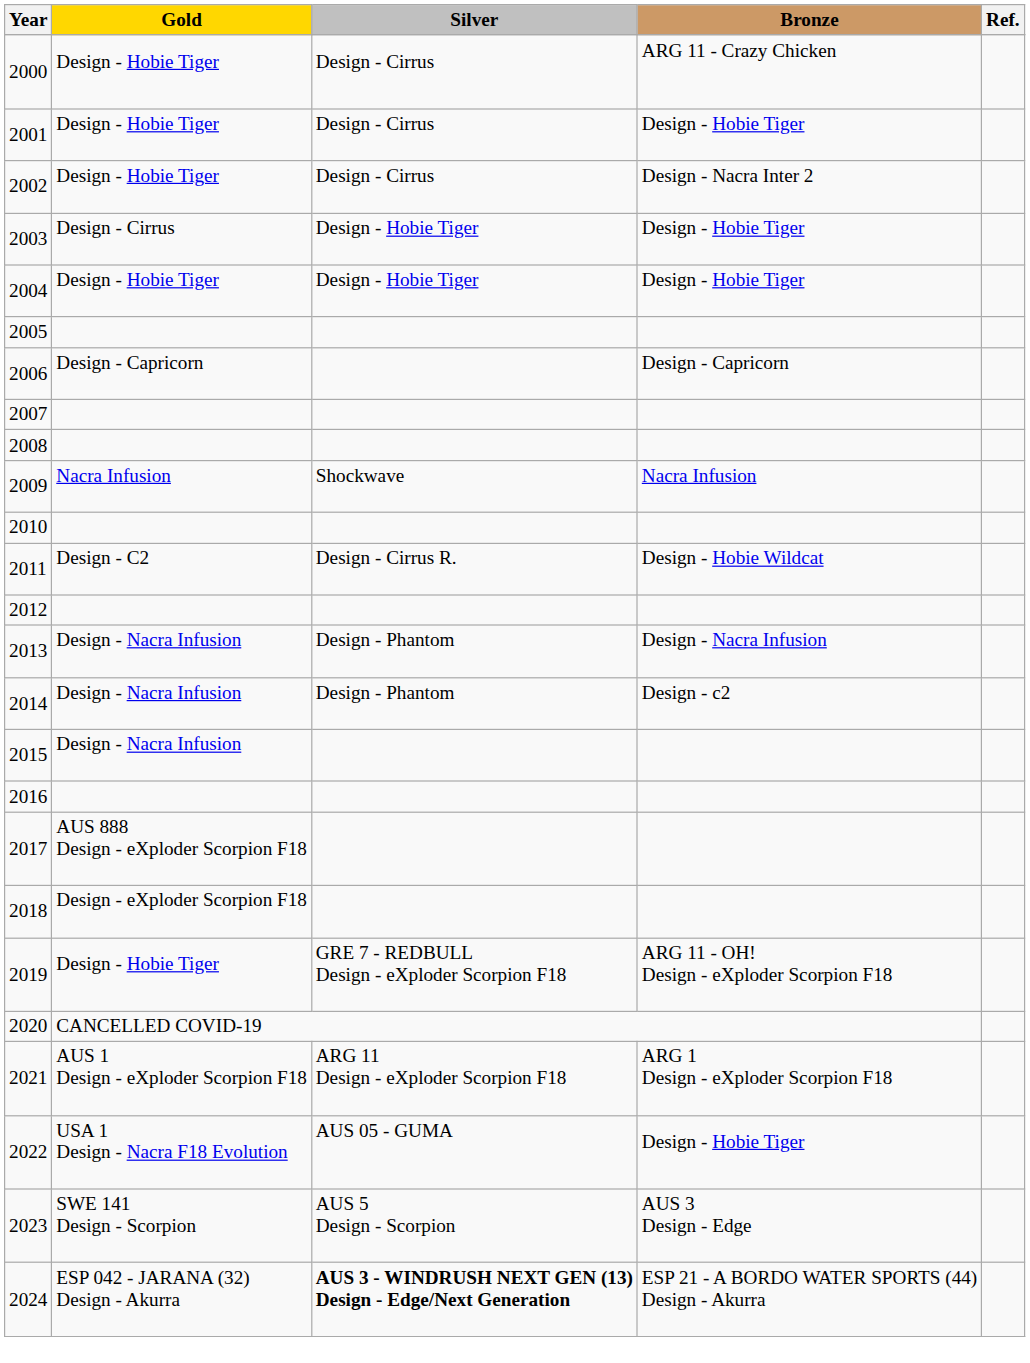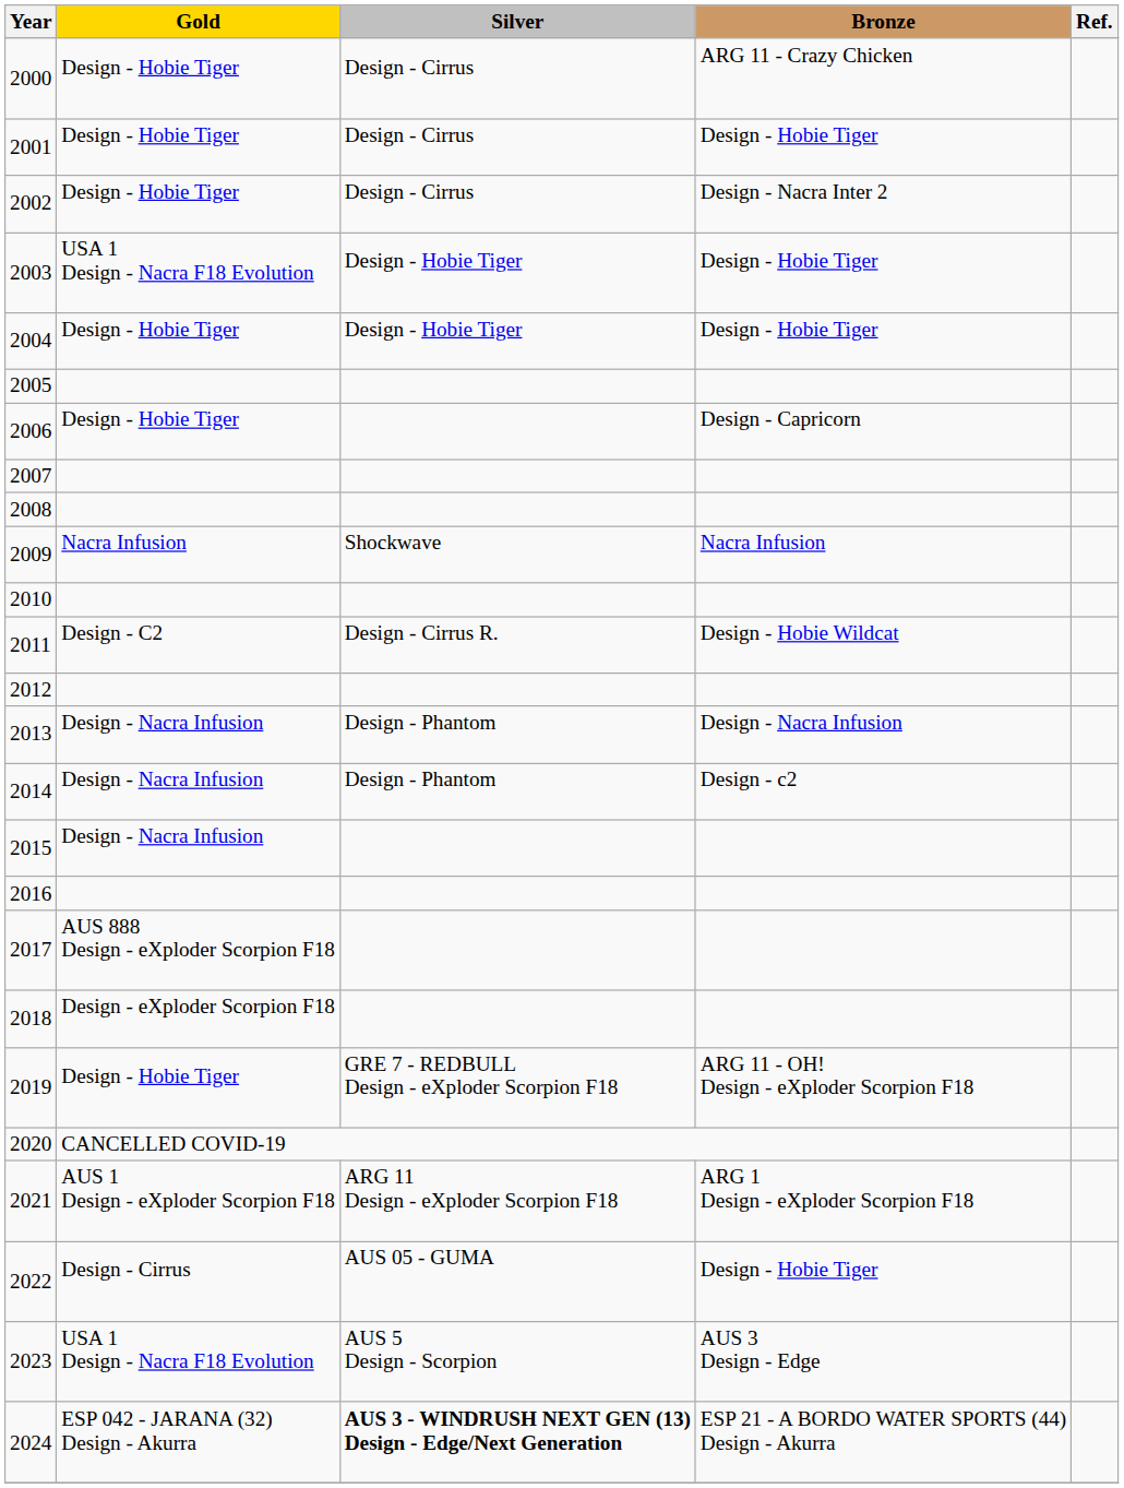2003 | Gold: Design - Cirrus -> USA 1 Design - Nacra F18 Evolution
2006 | Gold: Design - Capricorn -> Design - Hobie Tiger
2022 | Gold: USA 1 Design - Nacra F18 Evolution -> Design - Cirrus
2023 | Gold: SWE 141 Design - Scorpion -> USA 1 Design - Nacra F18 Evolution
